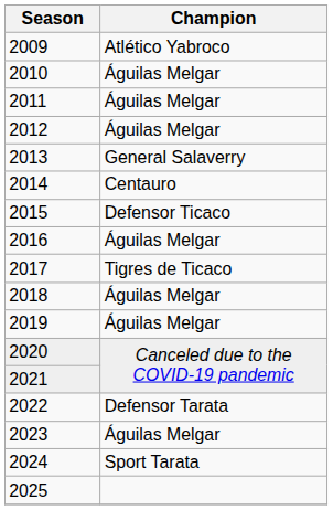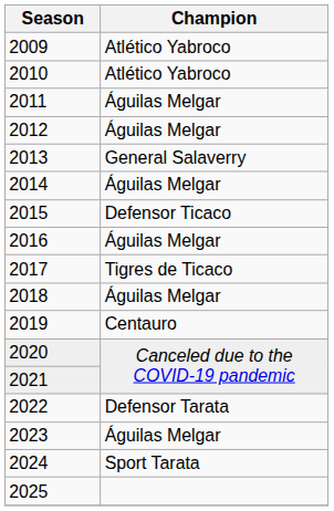2010 | Champion: Águilas Melgar -> Atlético Yabroco
2014 | Champion: Centauro -> Águilas Melgar
2019 | Champion: Águilas Melgar -> Centauro
